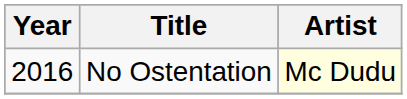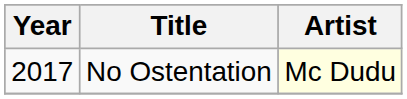No Ostentation | Year: 2016 -> 2017
